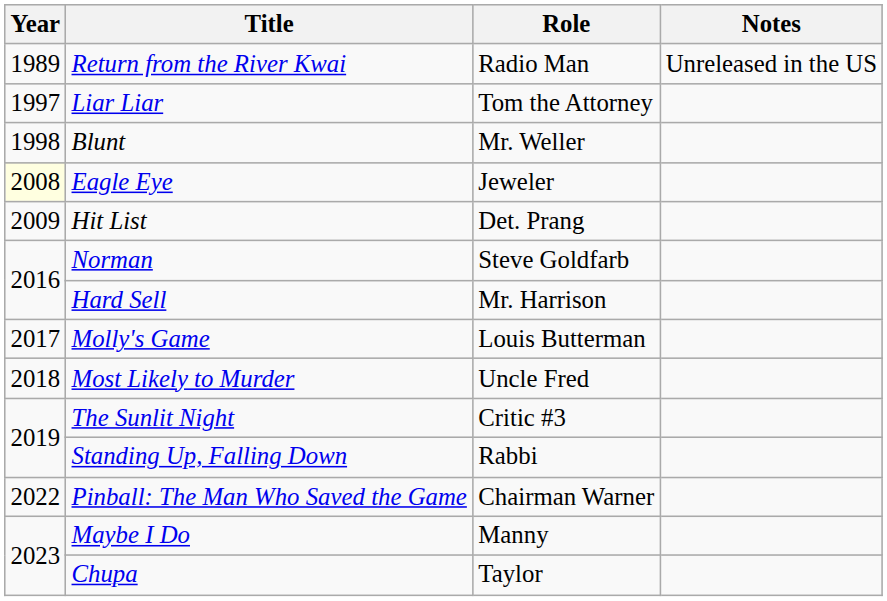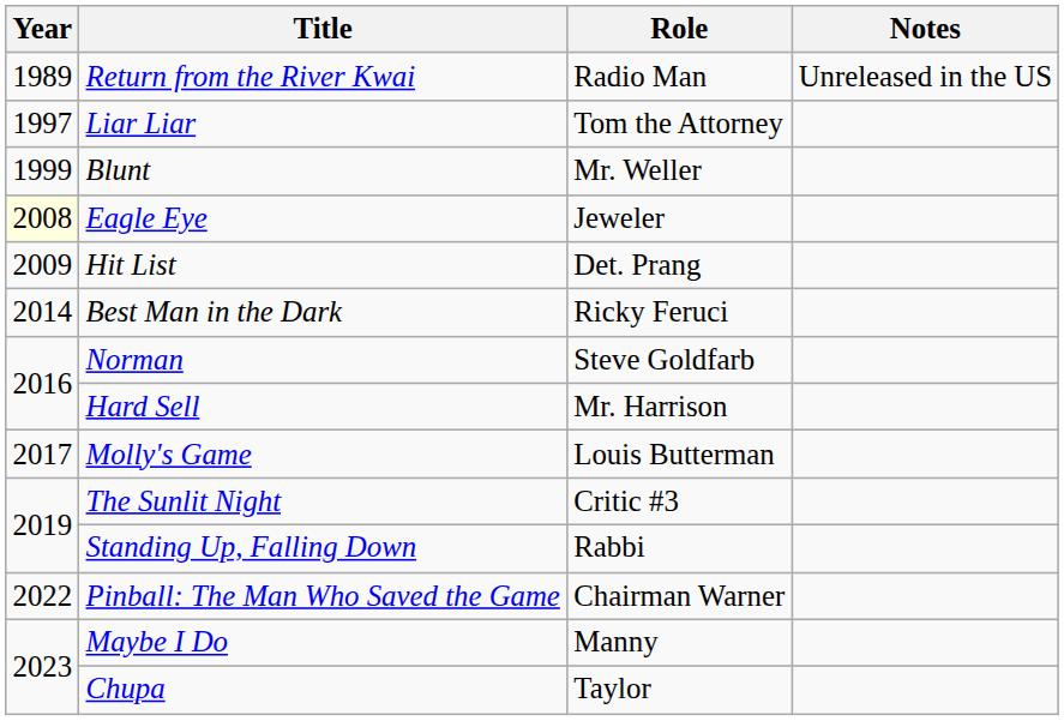Blunt | Year: 1998 -> 1999
+ row: 2014 | Best Man in the Dark | Ricky Feruci
- row: 2018 | Most Likely to Murder | Uncle Fred
